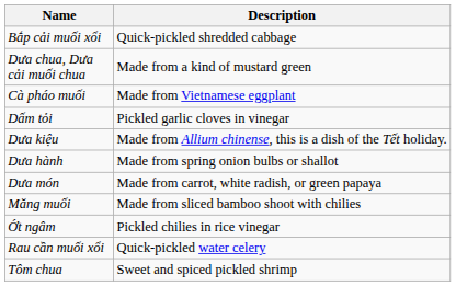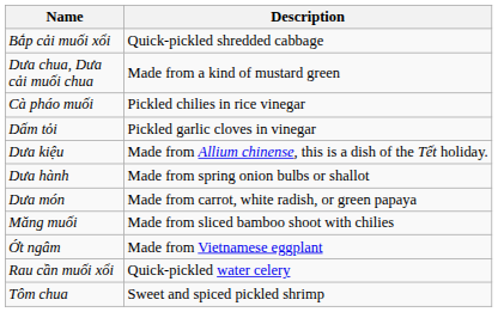Cà pháo muối | Description: Made from Vietnamese eggplant -> Pickled chilies in rice vinegar
Ớt ngâm | Description: Pickled chilies in rice vinegar -> Made from Vietnamese eggplant
